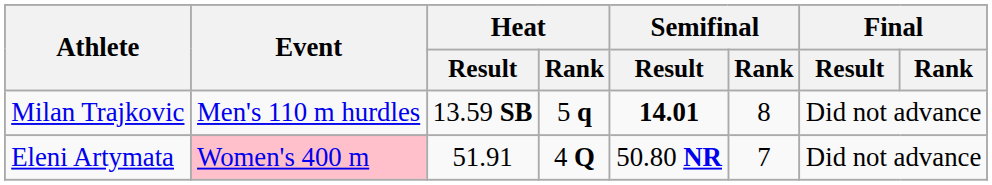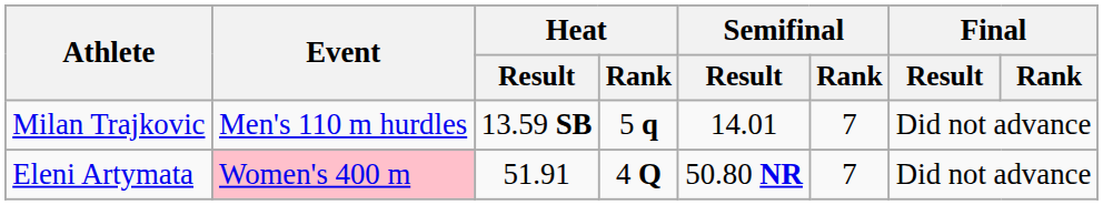Milan Trajkovic | Semifinal / Result: bold -> normal
Milan Trajkovic | Semifinal / Rank: 8 -> 7
